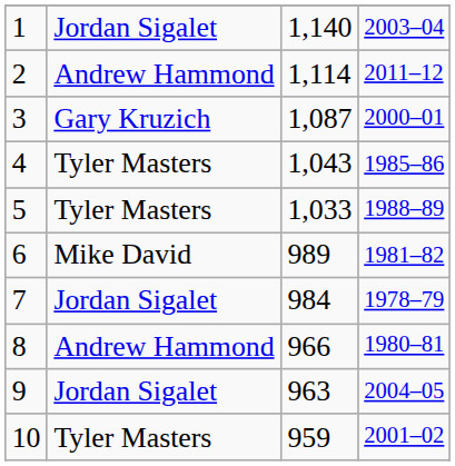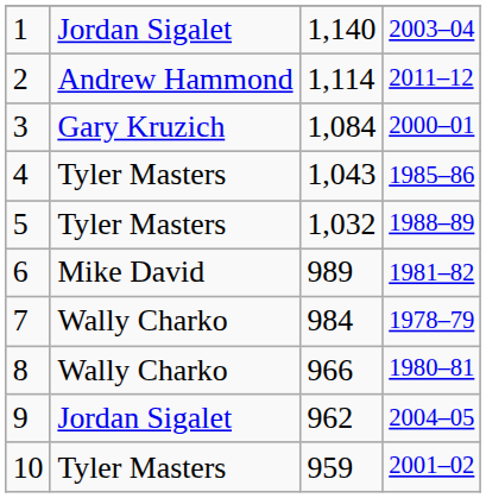3 | column 3: 1,087 -> 1,084
5 | column 3: 1,033 -> 1,032
7 | column 2: Jordan Sigalet -> Wally Charko
8 | column 2: Andrew Hammond -> Wally Charko
9 | column 3: 963 -> 962
